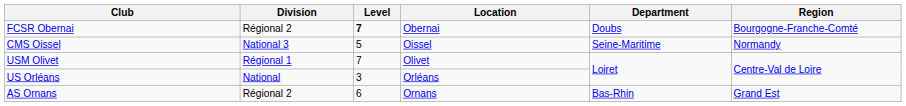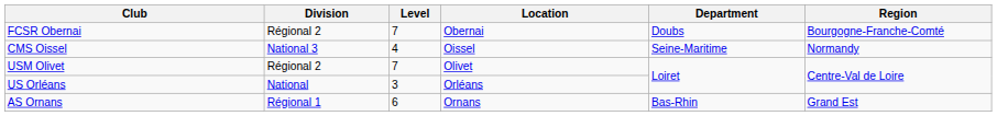FCSR Obernai | Level: bold -> normal
CMS Oissel | Level: 5 -> 4
USM Olivet | Division: Régional 1 -> Régional 2
AS Ornans | Division: Régional 2 -> Régional 1
